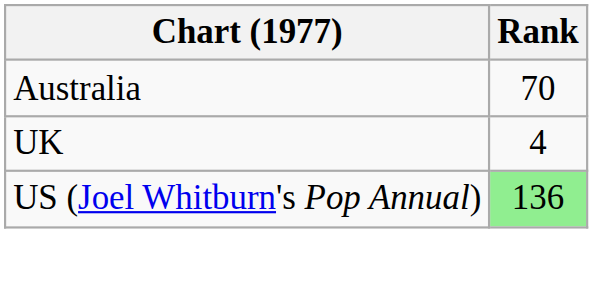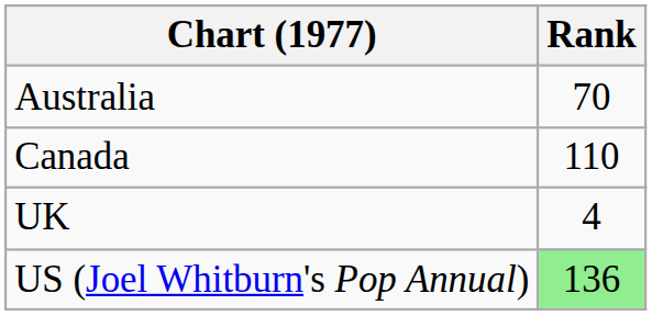+ row: Canada | 110
